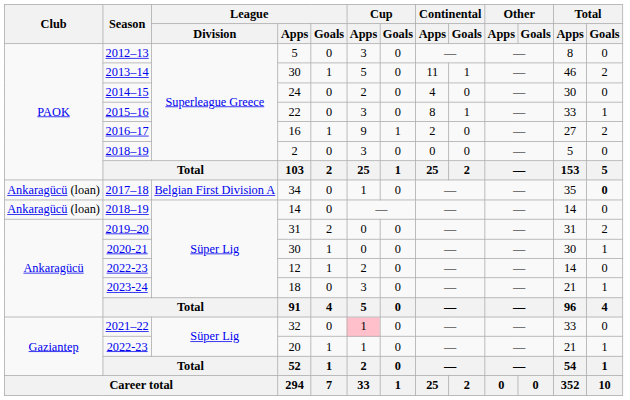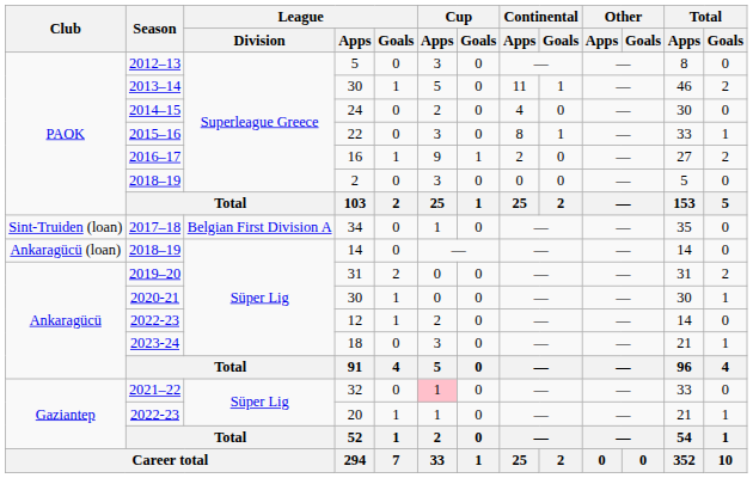34 | Club: Ankaragücü (loan) -> Sint-Truiden (loan)
34 | Total / Goals: bold -> normal
